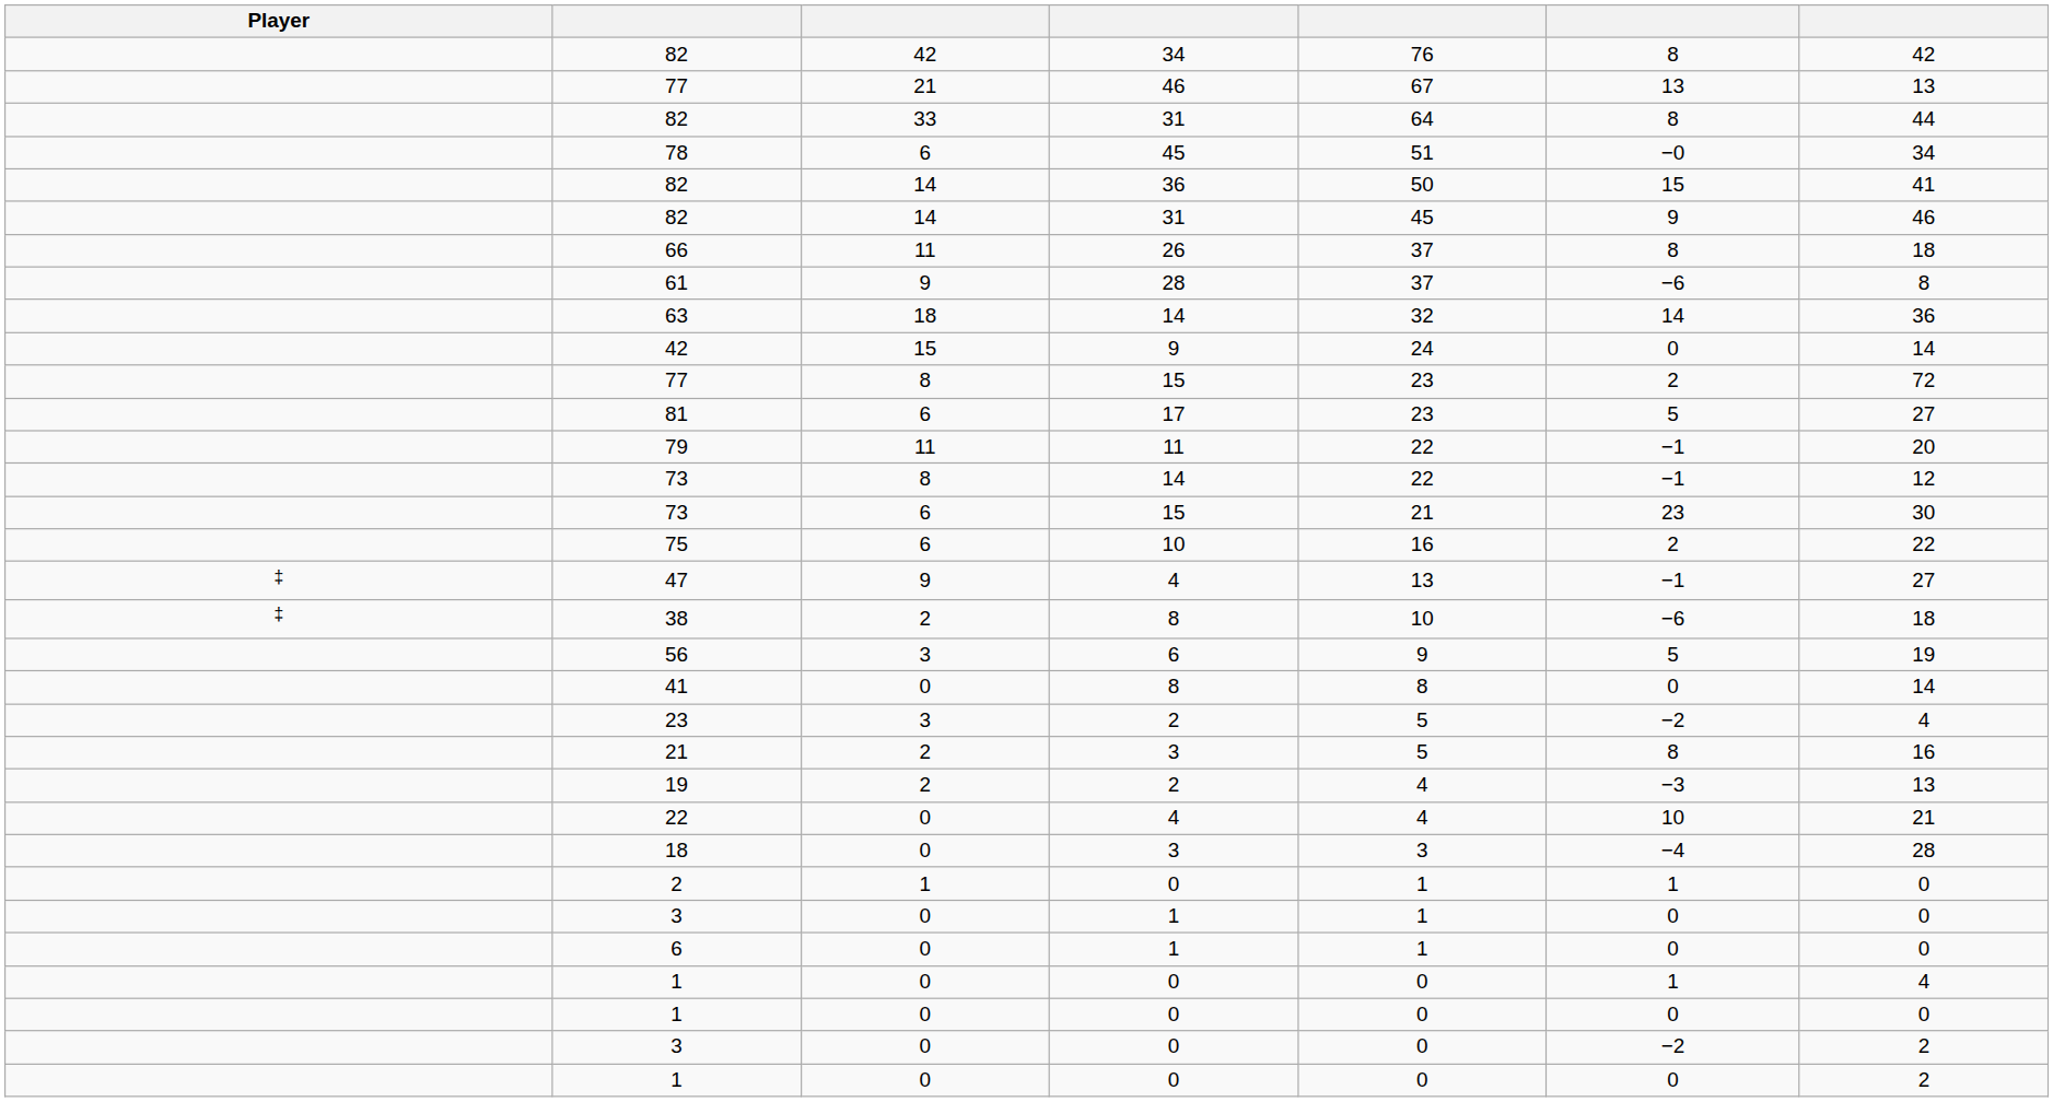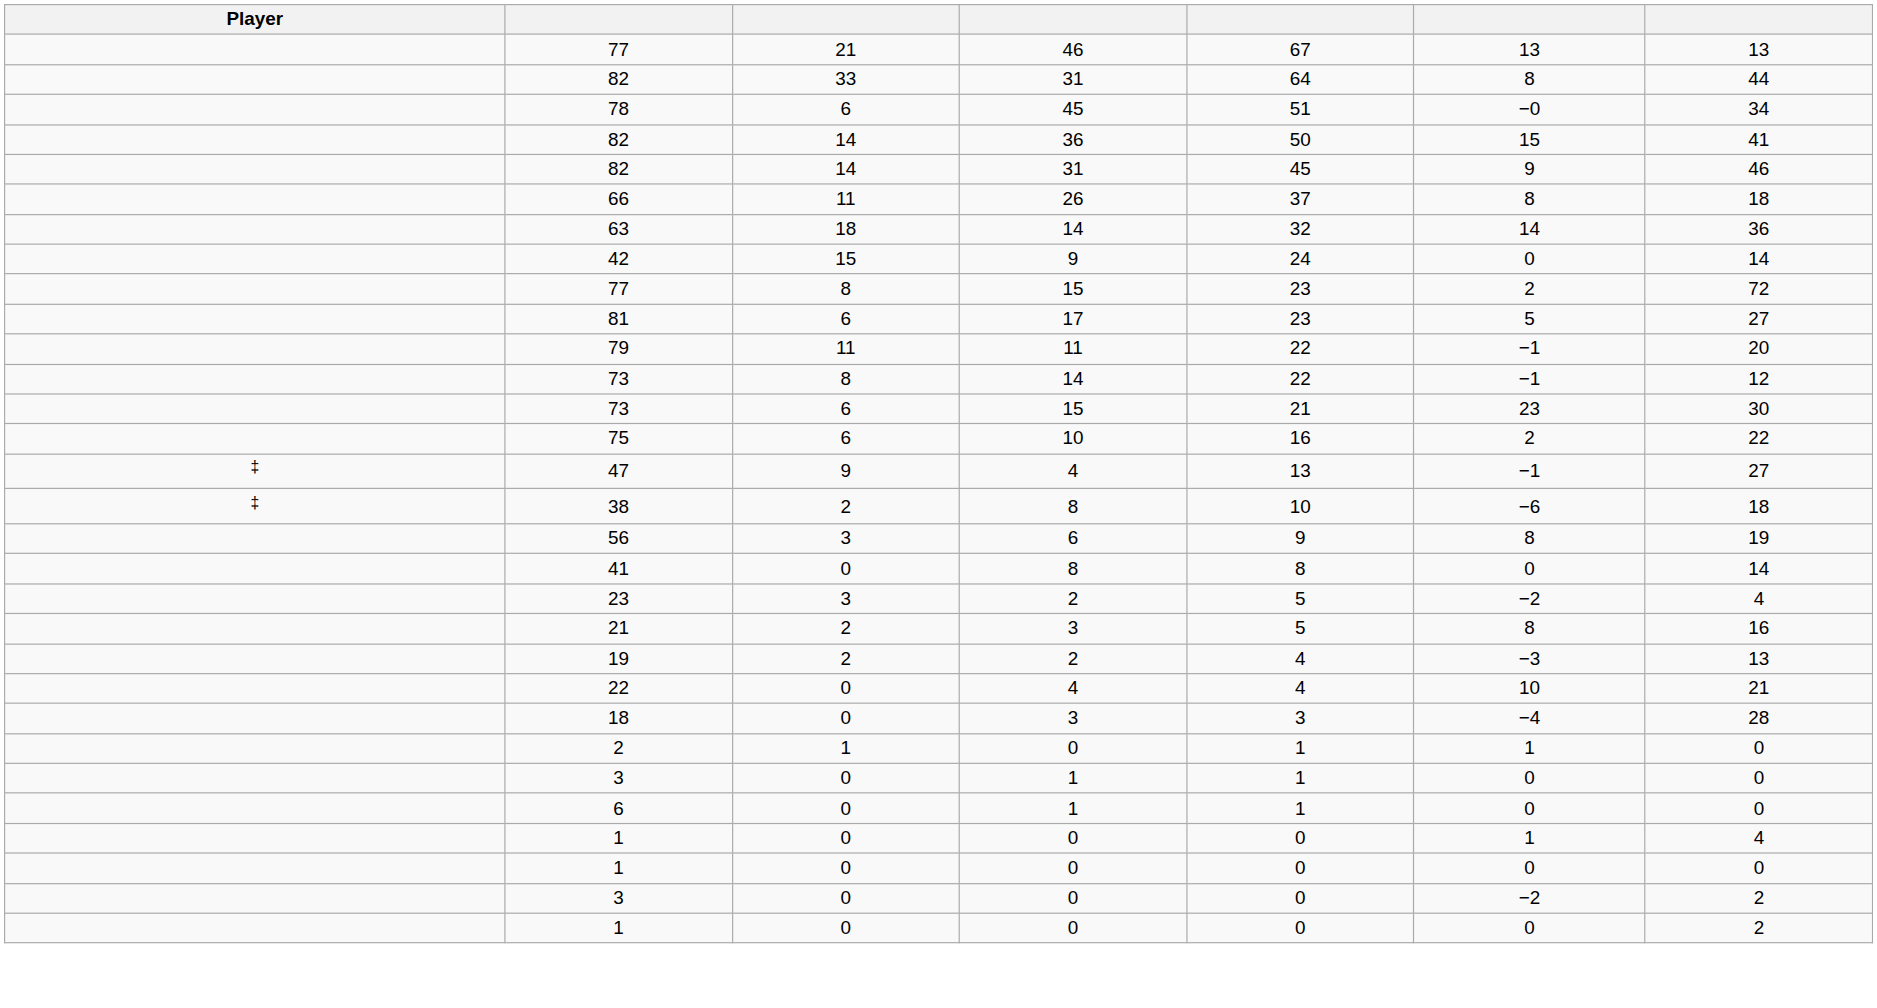- row: 82 | 42 | 34 | 76 | 8 | 42
- row: 61 | 9 | 28 | 37 | −6 | 8
56 | column 6: 5 -> 8
